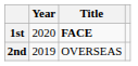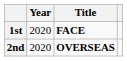2nd | Year: 2019 -> 2020
2nd | Title: normal -> bold
